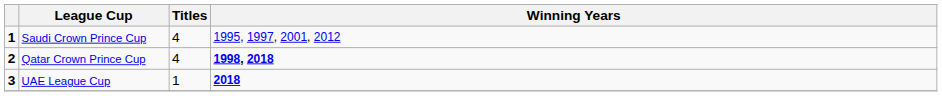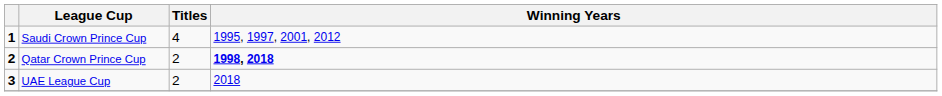Qatar Crown Prince Cup | Titles: 4 -> 2
UAE League Cup | Titles: 1 -> 2
UAE League Cup | Winning Years: bold -> normal
